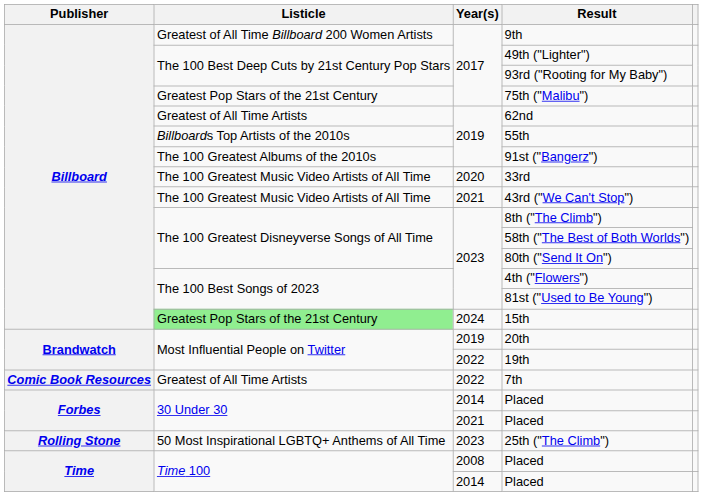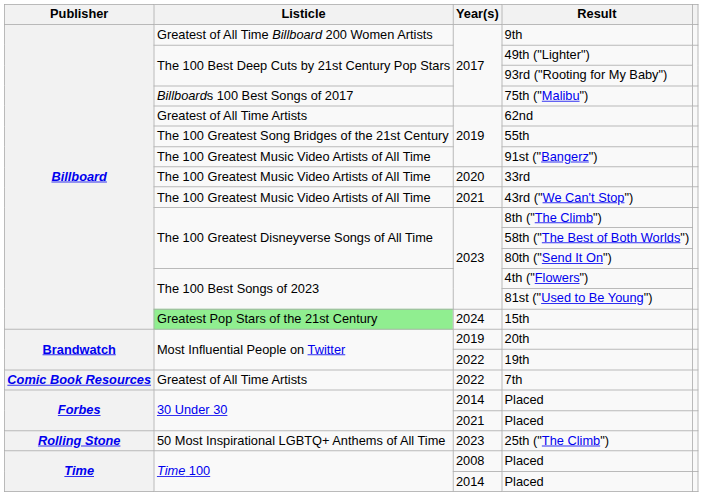75th ("Malibu") | Listicle: Greatest Pop Stars of the 21st Century -> Billboards 100 Best Songs of 2017
55th | Listicle: Billboards Top Artists of the 2010s -> The 100 Greatest Song Bridges of the 21st Century
91st ("Bangerz") | Listicle: The 100 Greatest Albums of the 2010s -> The 100 Greatest Music Video Artists of All Time
